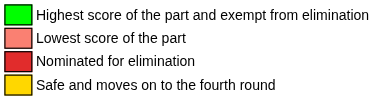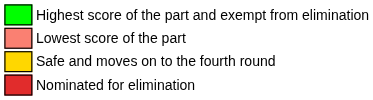rows swapped: Safe and moves on to the fourth round <-> Nominated for elimination
